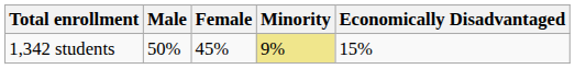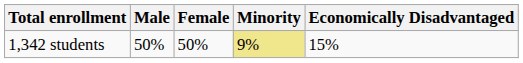1,342 students | Female: 45% -> 50%
